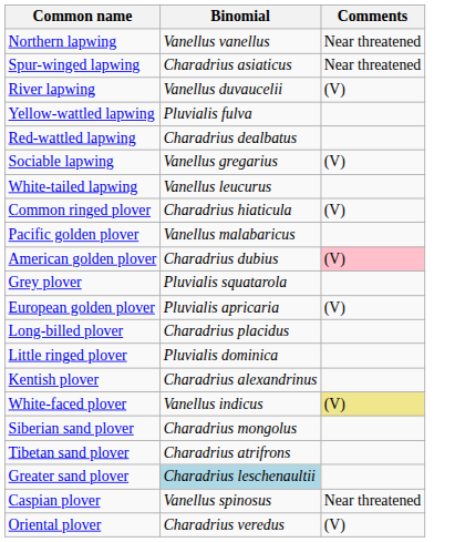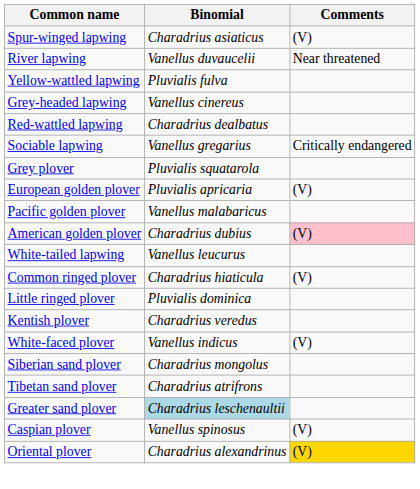- row: Northern lapwing | Vanellus vanellus | Near threatened
Spur-winged lapwing | Comments: Near threatened -> (V)
River lapwing | Comments: (V) -> Near threatened
+ row: Grey-headed lapwing | Vanellus cinereus
Sociable lapwing | Comments: (V) -> Critically endangered
rows swapped: White-tailed lapwing <-> Grey plover
rows swapped: European golden plover <-> Common ringed plover
- row: Long-billed plover | Charadrius placidus
Kentish plover | Binomial: Charadrius alexandrinus -> Charadrius veredus
White-faced plover | Comments: khaki background -> no background
Caspian plover | Comments: Near threatened -> (V)
Oriental plover | Binomial: Charadrius veredus -> Charadrius alexandrinus
Oriental plover | Comments: no background -> gold background
